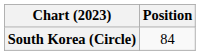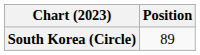South Korea (Circle) | Position: 84 -> 89
